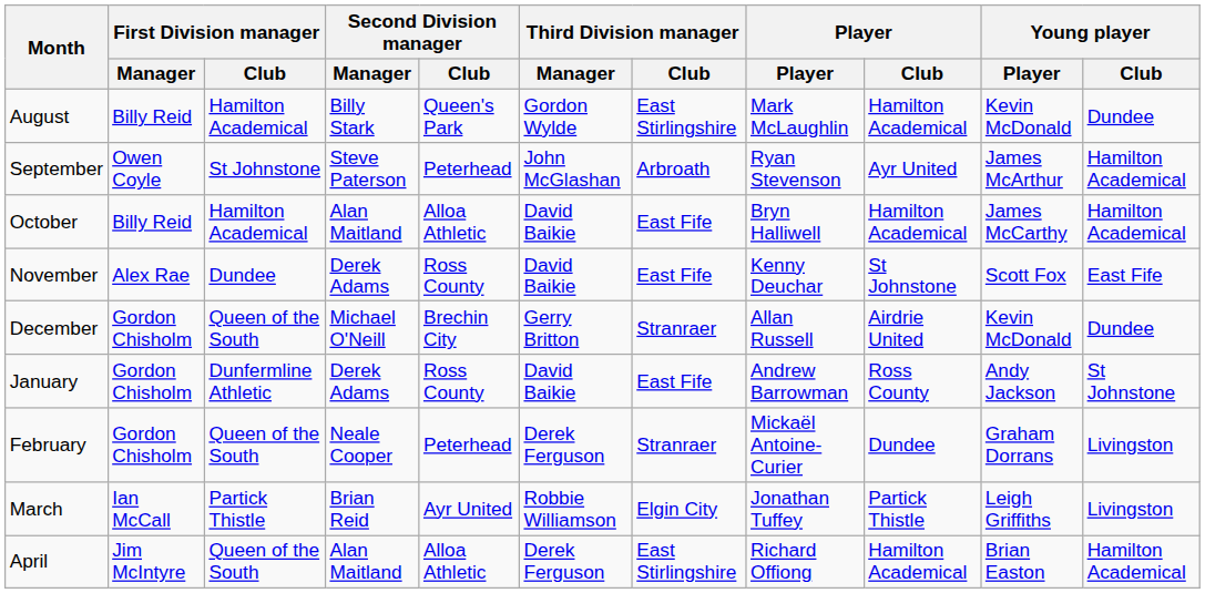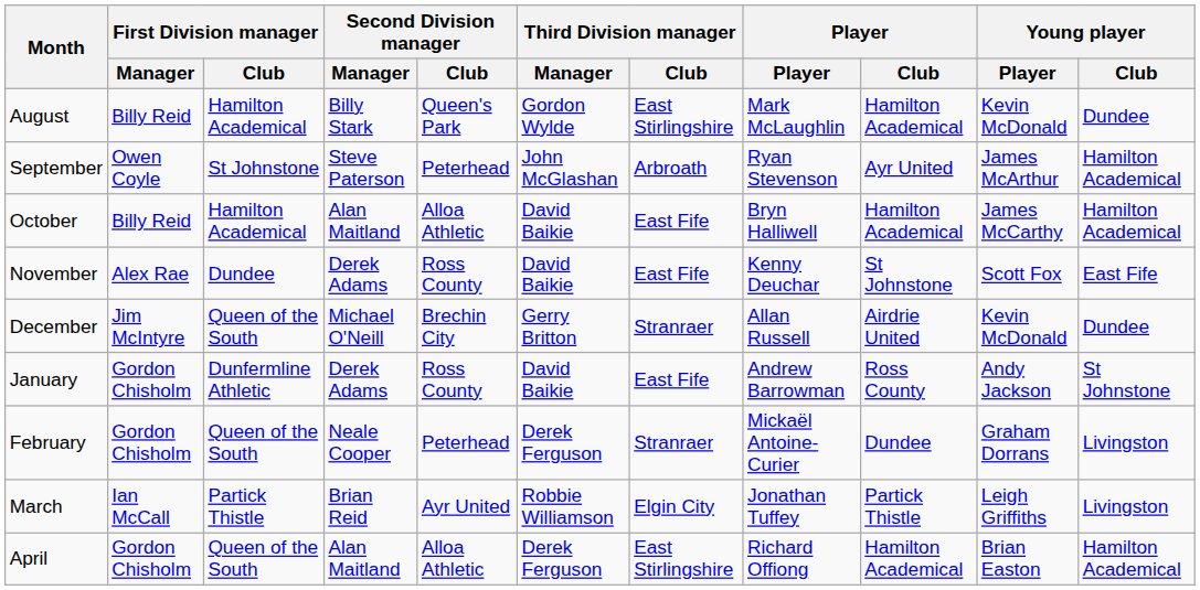December | First Division manager / Manager: Gordon Chisholm -> Jim McIntyre
April | First Division manager / Manager: Jim McIntyre -> Gordon Chisholm
